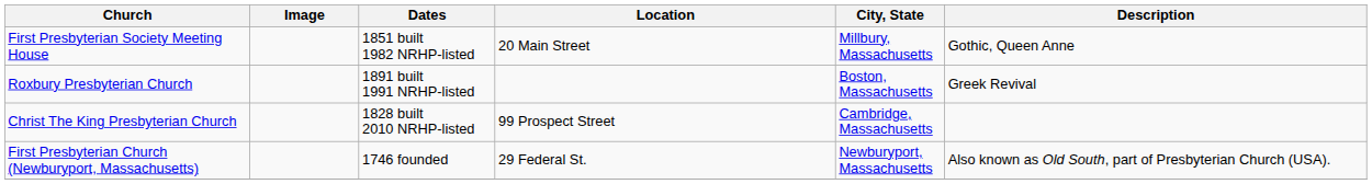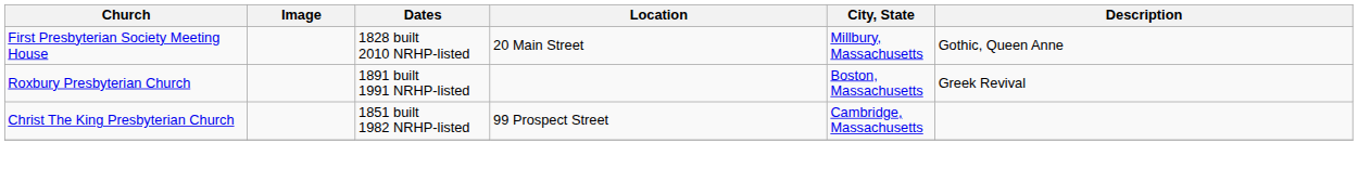First Presbyterian Society Meeting House | Dates: 1851 built 1982 NRHP-listed -> 1828 built 2010 NRHP-listed
Christ The King Presbyterian Church | Dates: 1828 built 2010 NRHP-listed -> 1851 built 1982 NRHP-listed
- row: First Presbyterian Church (Newburyport, Massachusetts) | 1746 founded | 29 Federal St. | Newburyport, Massachusetts | Also known as Old South, part of Presbyterian Church (USA).
